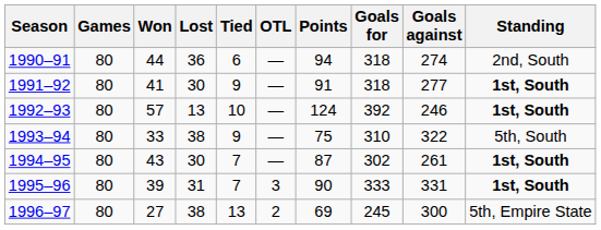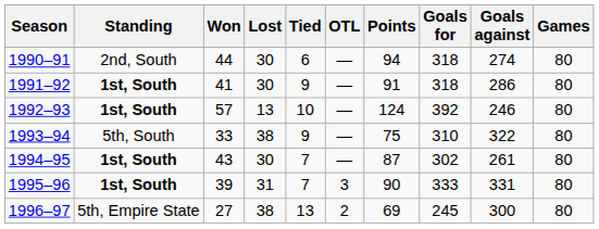columns swapped: Games <-> Standing
1990–91 | Lost: 36 -> 30
1991–92 | Goals against: 277 -> 286
